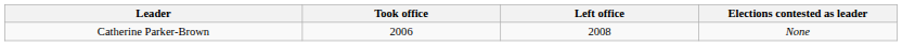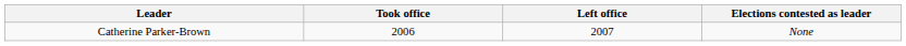Catherine Parker-Brown | Left office: 2008 -> 2007
